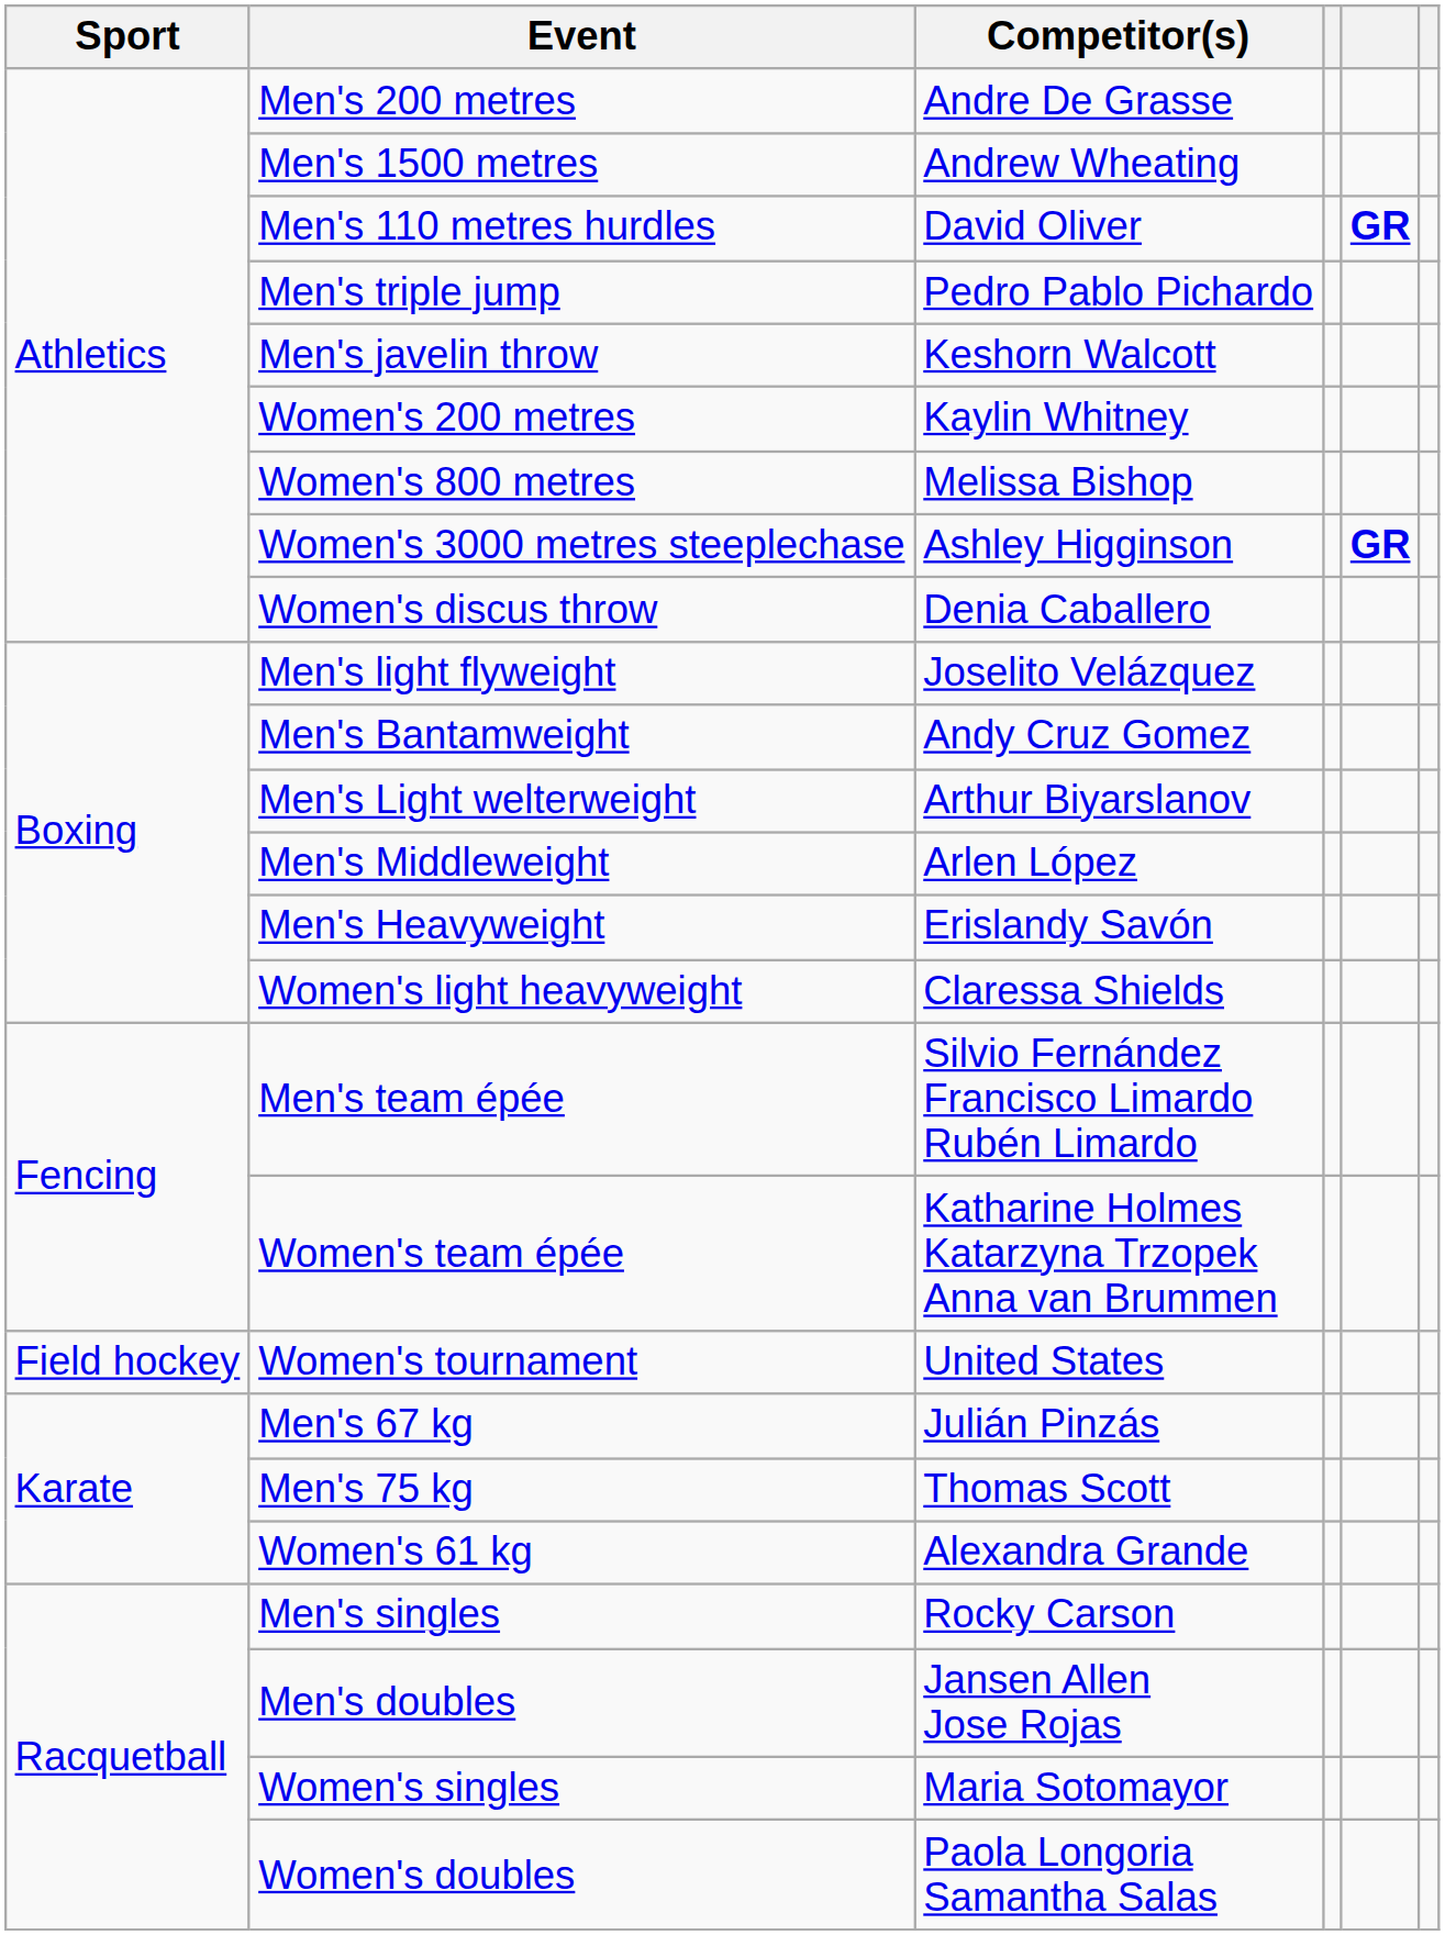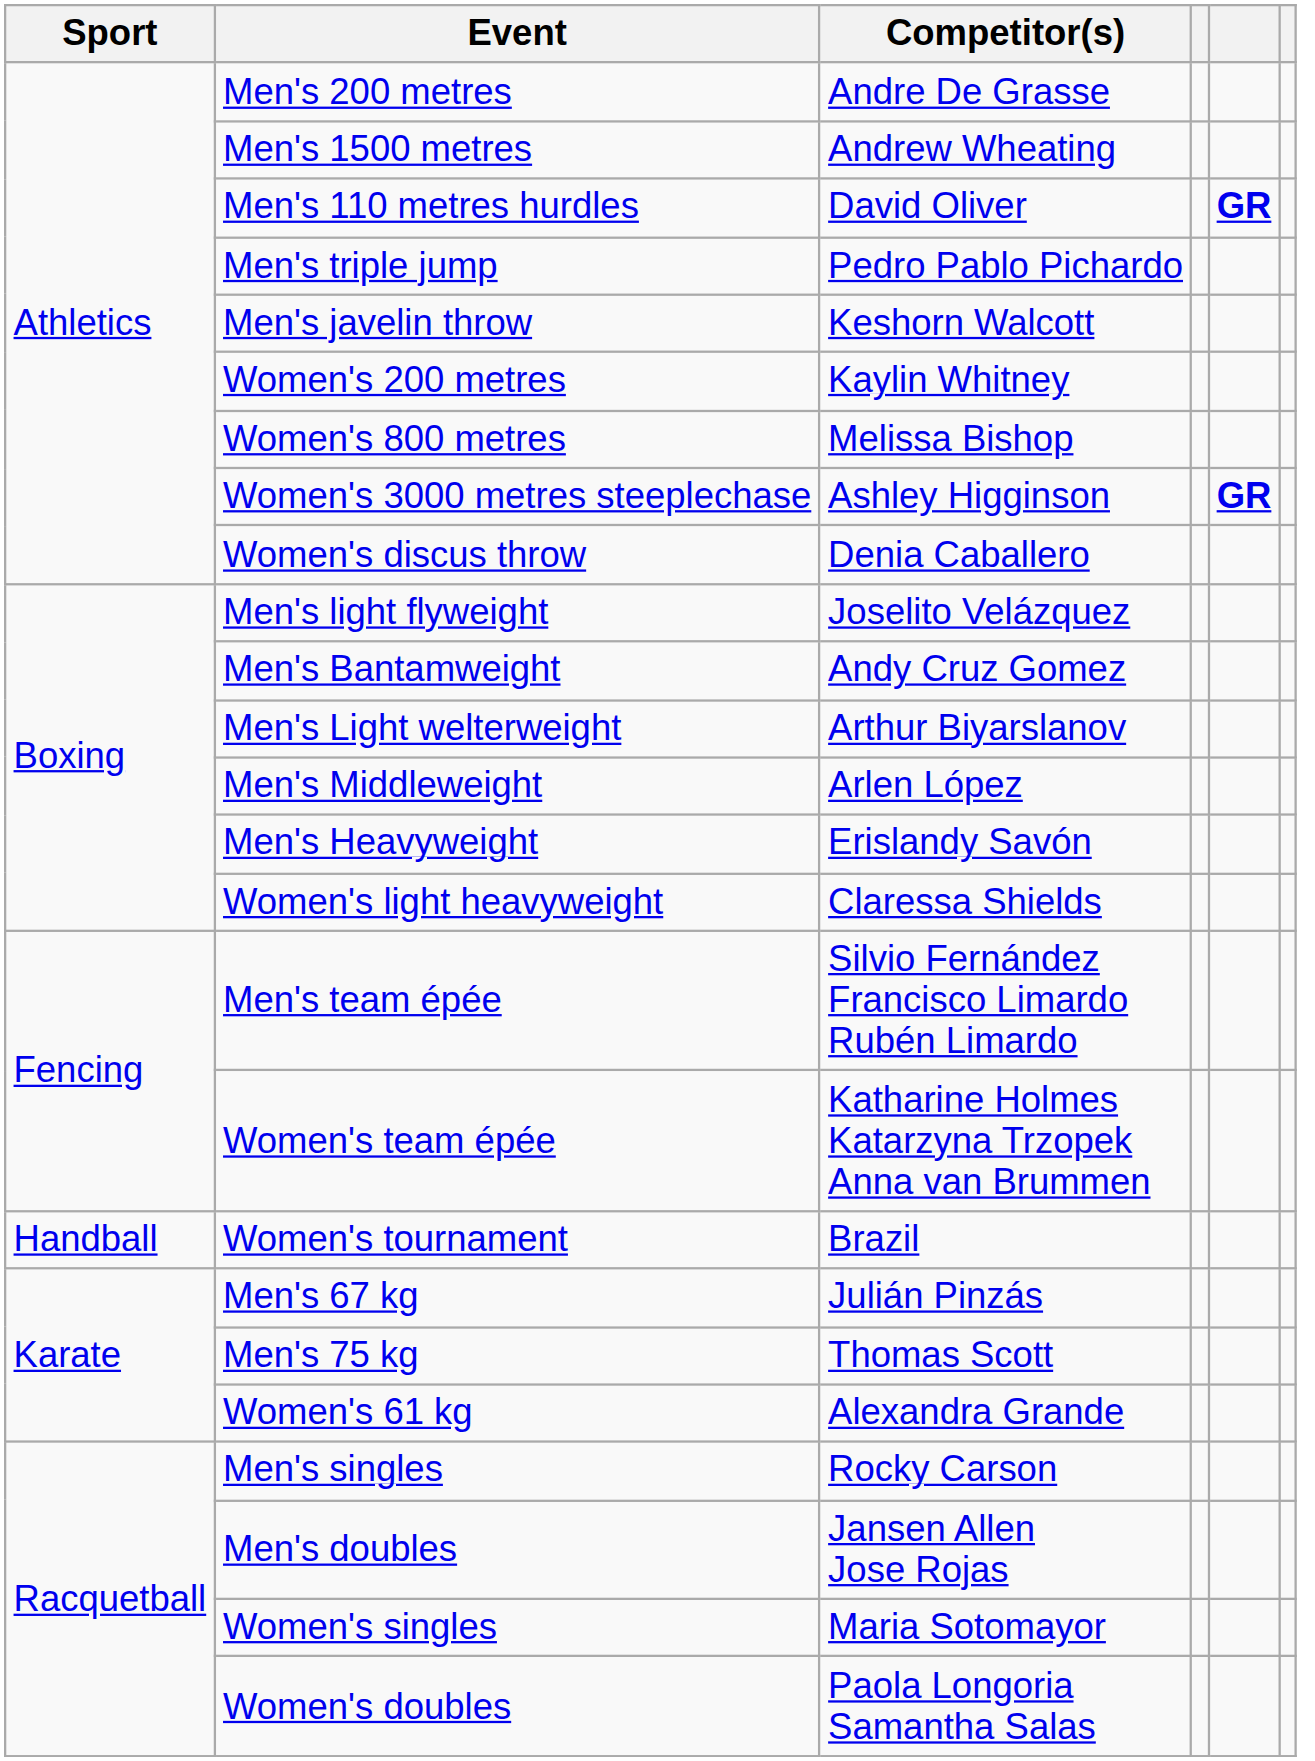- row: Field hockey | Women's tournament | United States
+ row: Handball | Women's tournament | Brazil
